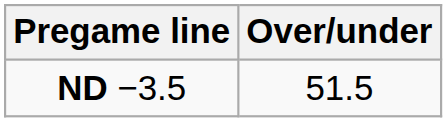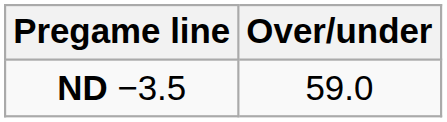ND −3.5 | Over/under: 51.5 -> 59.0
